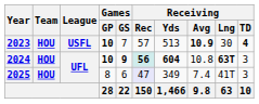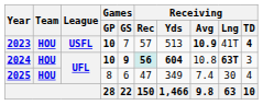2023 | Receiving / Lng: 30 -> 41T
2025 | Receiving / Rec: lavender background -> no background
2025 | Receiving / Lng: 41T -> 30
2025 | Receiving / TD: 3 -> 4
